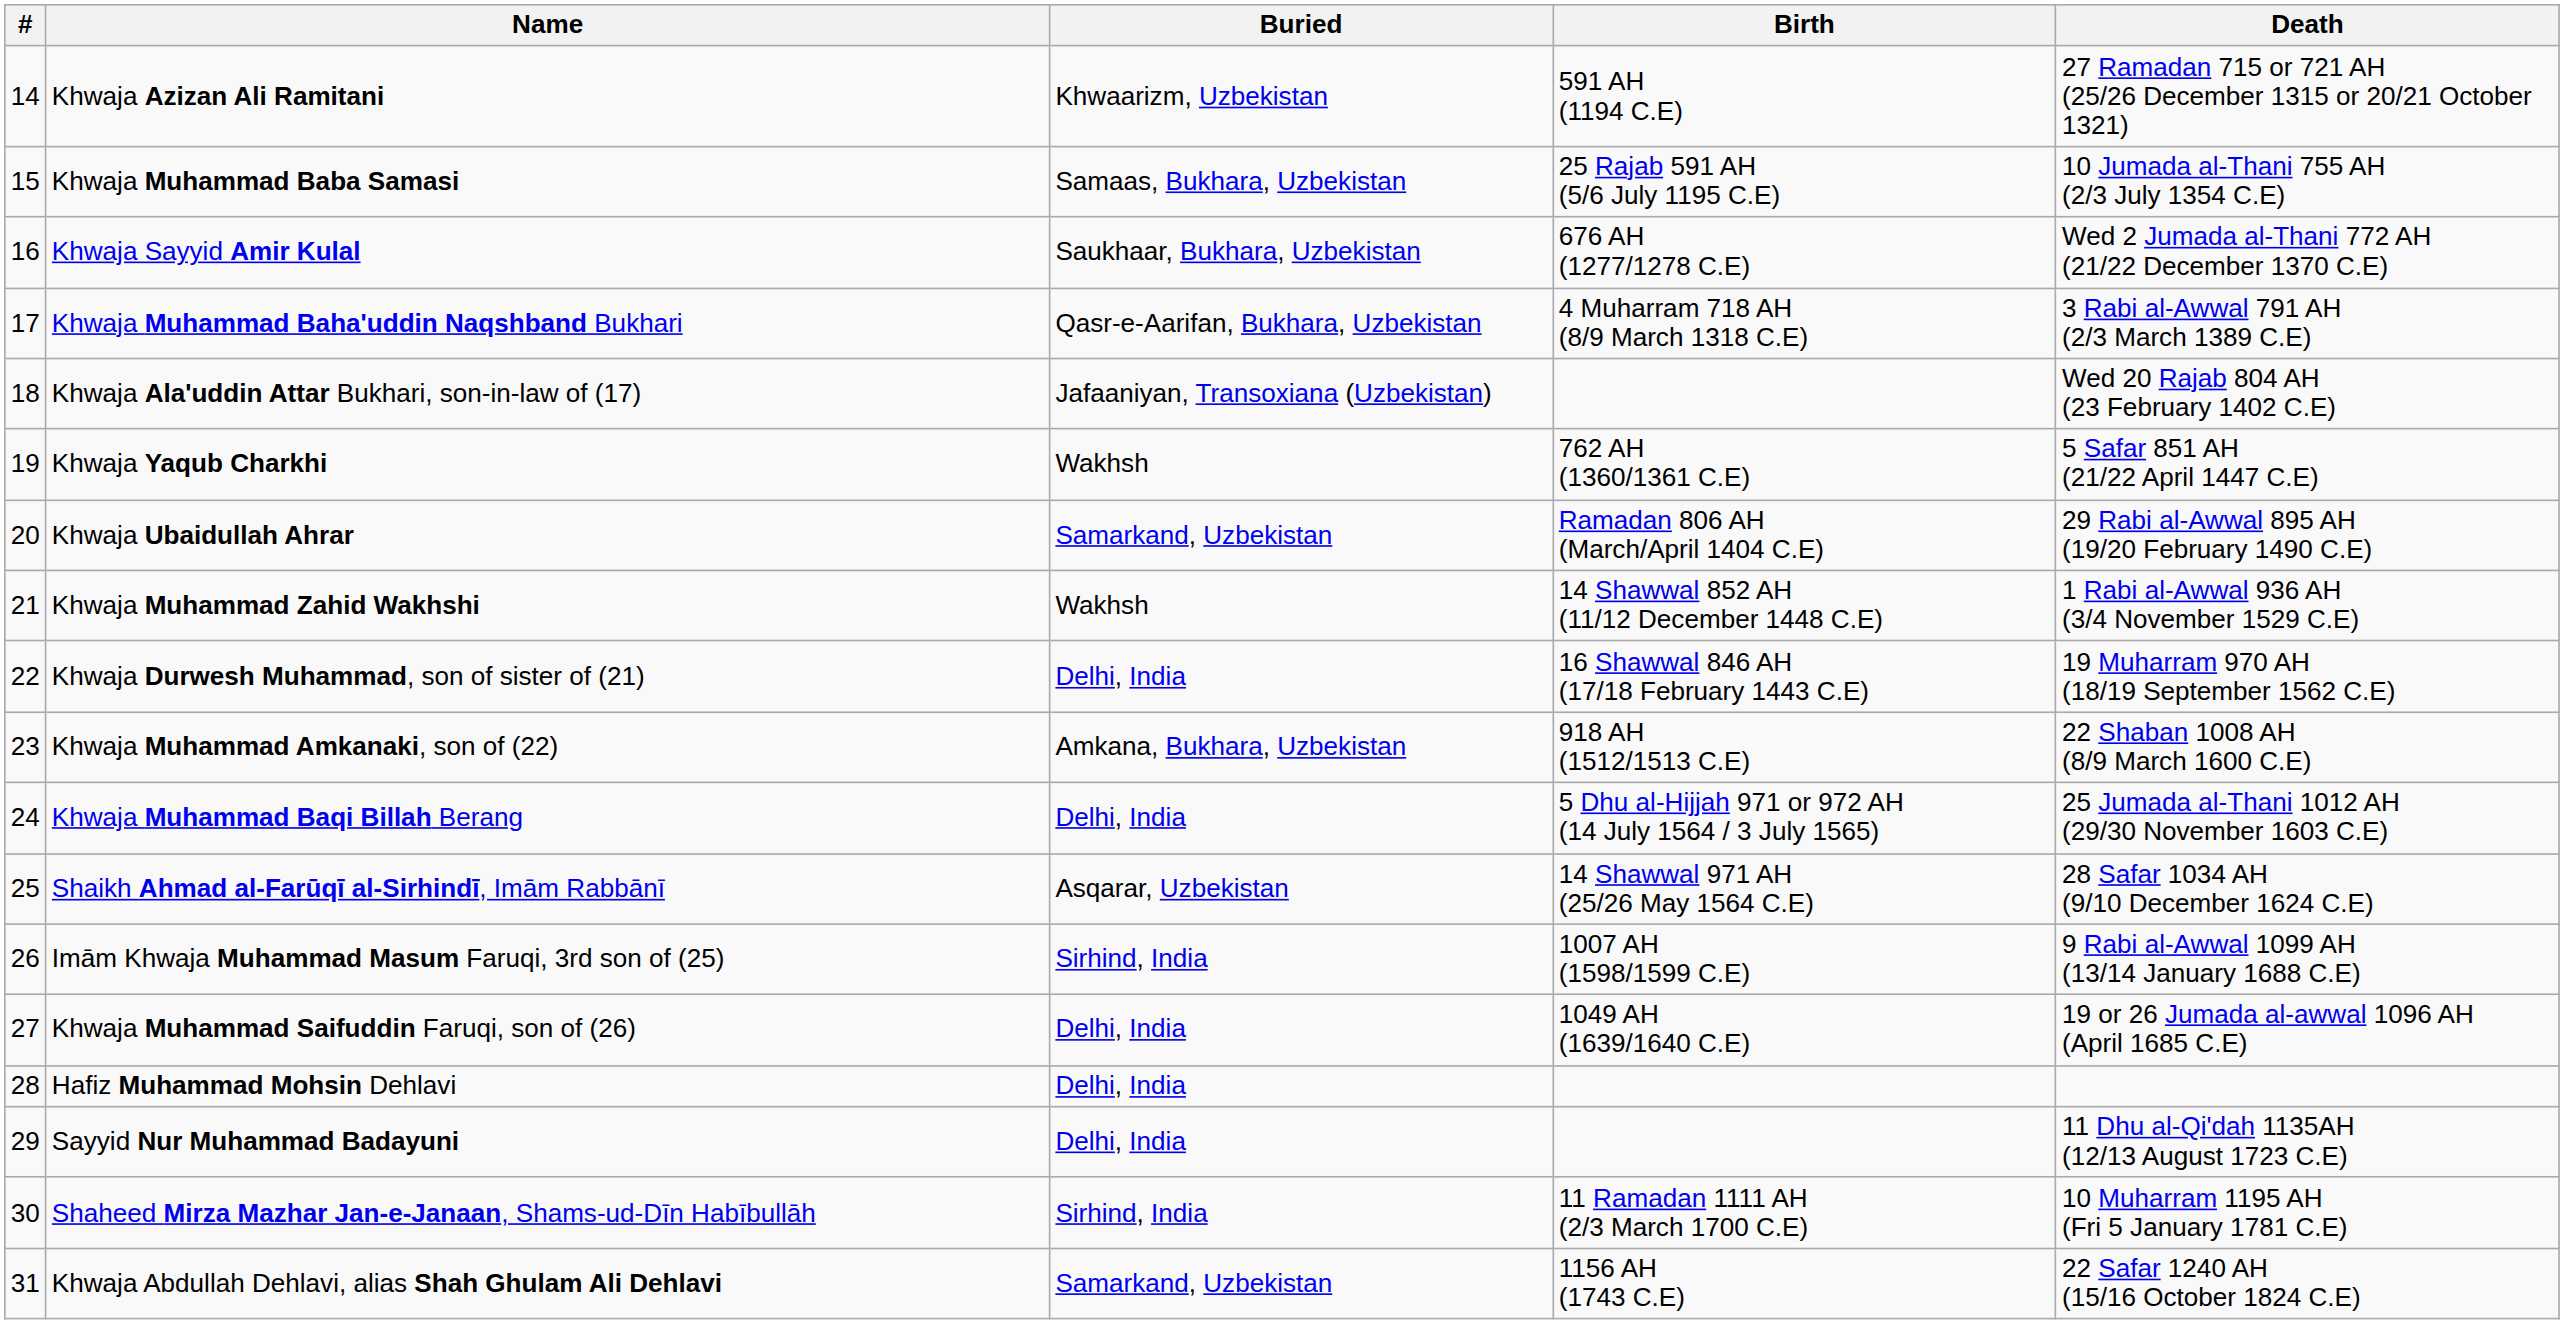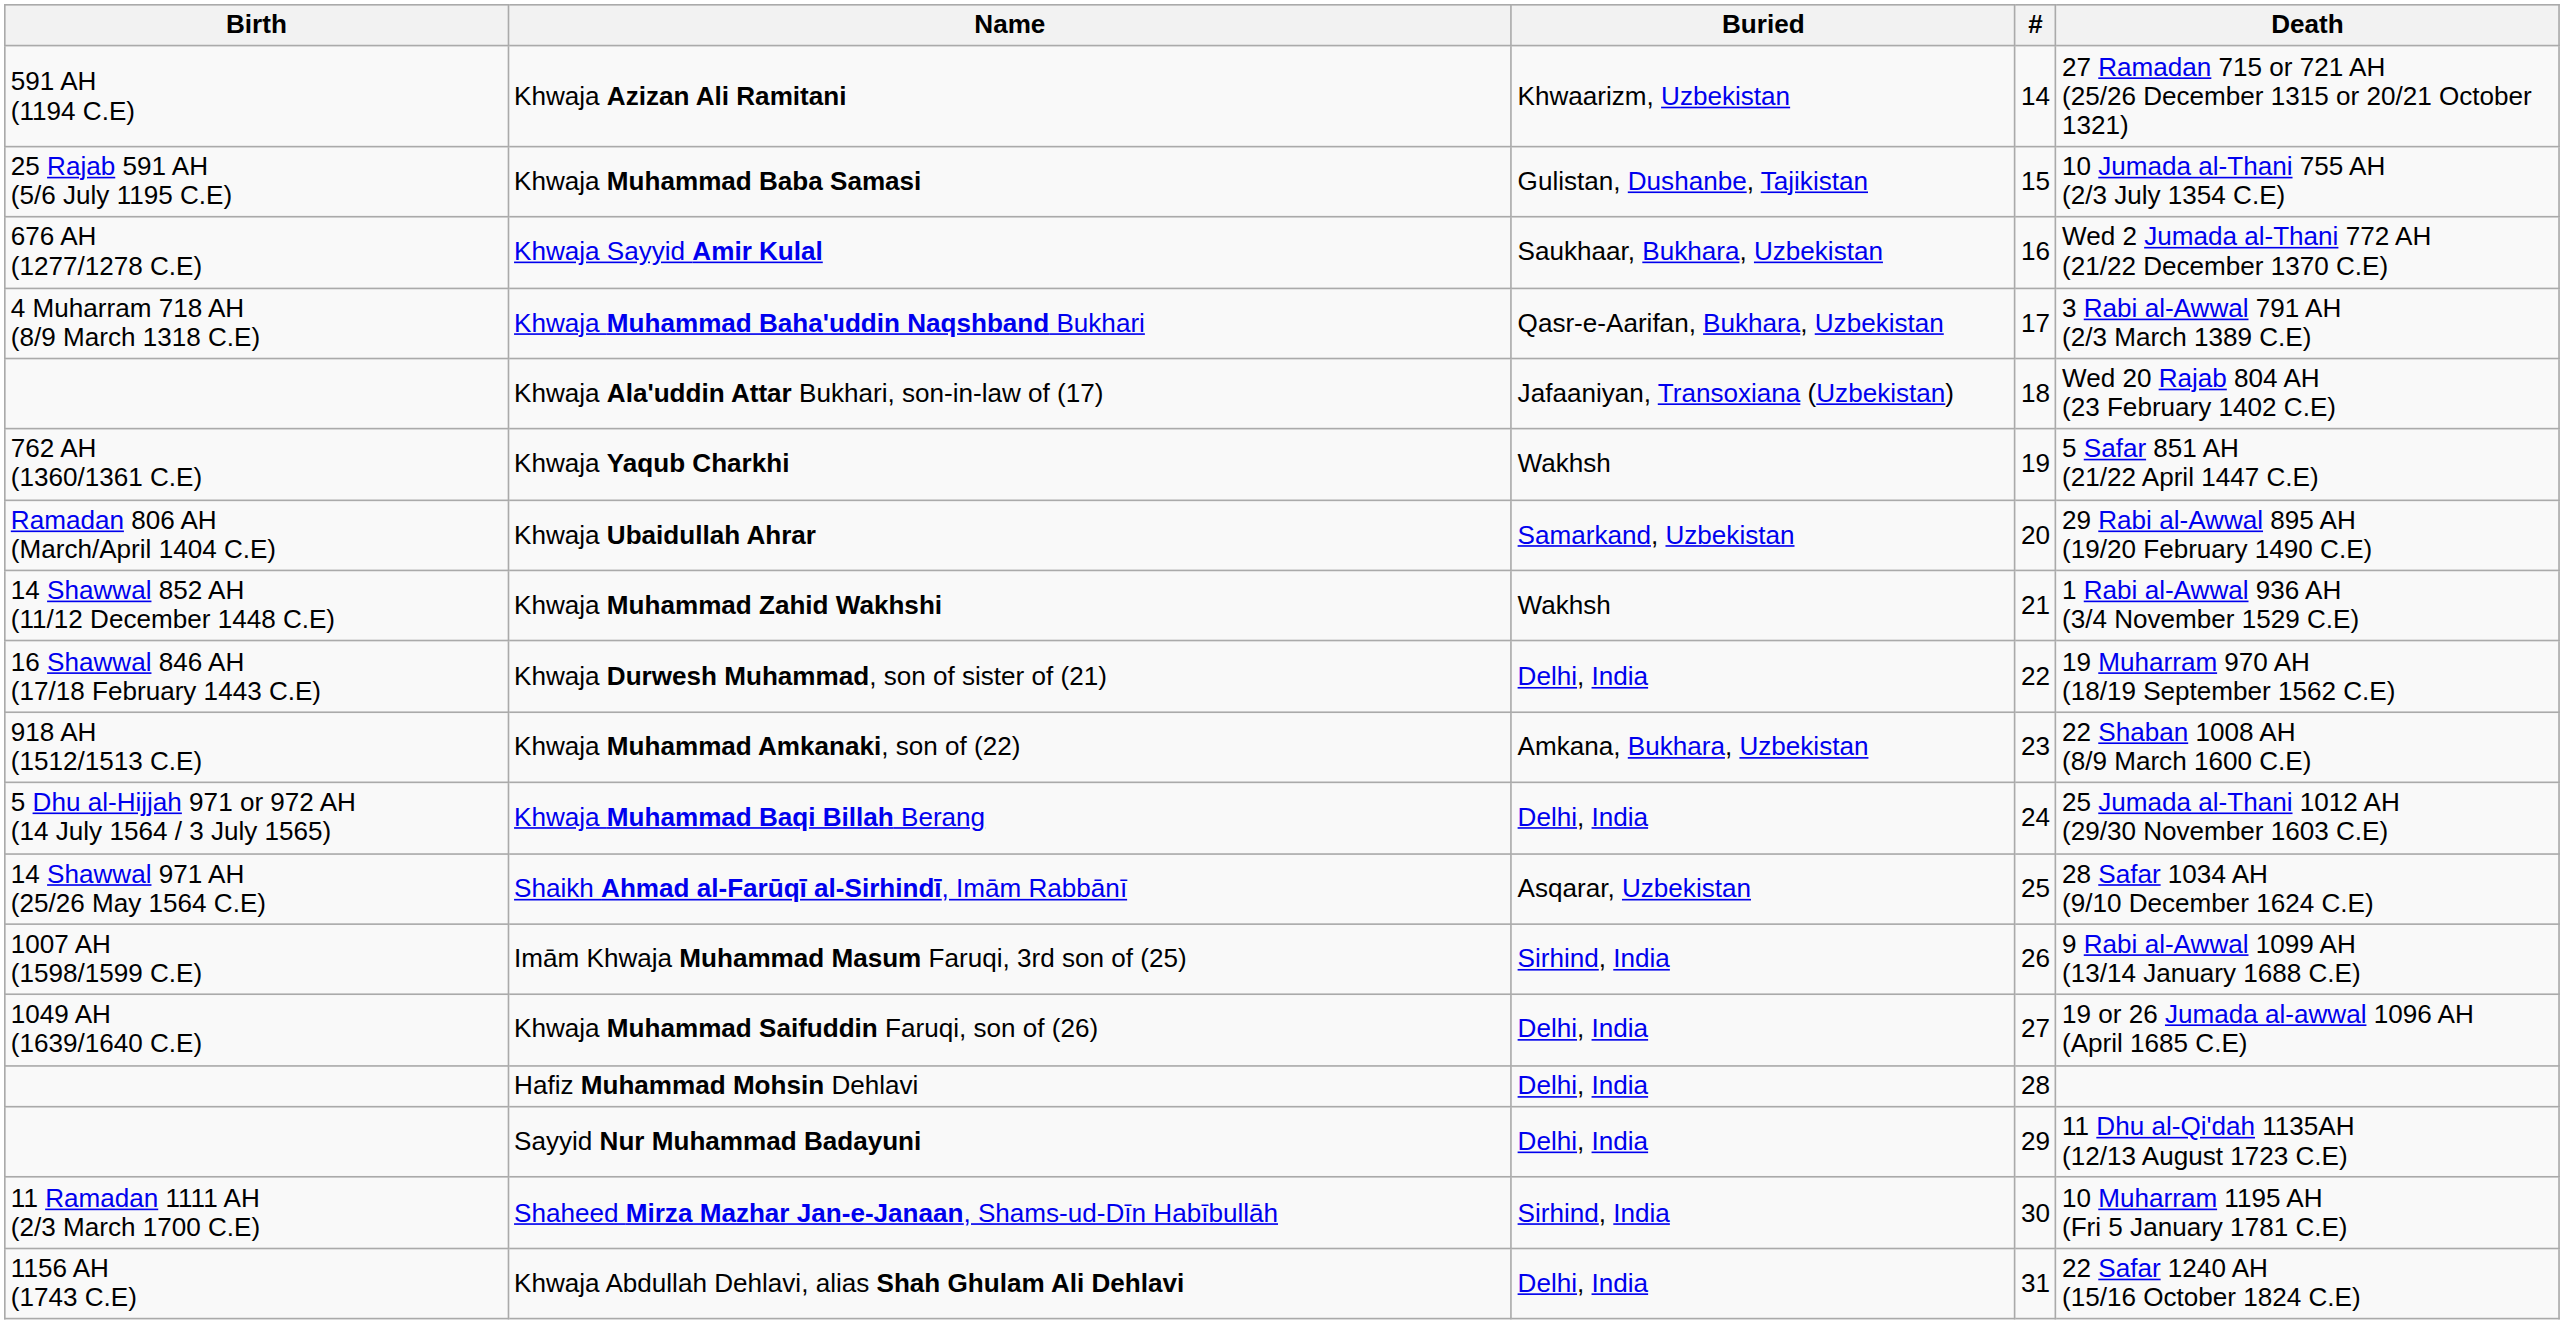columns swapped: # <-> Birth
Khwaja Muhammad Baba Samasi | Buried: Samaas, Bukhara, Uzbekistan -> Gulistan, Dushanbe, Tajikistan
Khwaja Abdullah Dehlavi, alias Shah Ghulam Ali Dehlavi | Buried: Samarkand, Uzbekistan -> Delhi, India
